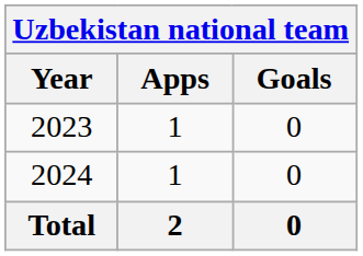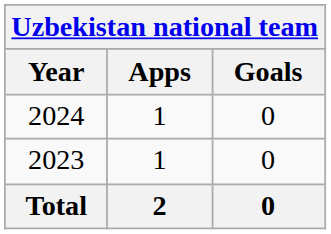rows swapped: 2023 <-> 2024
